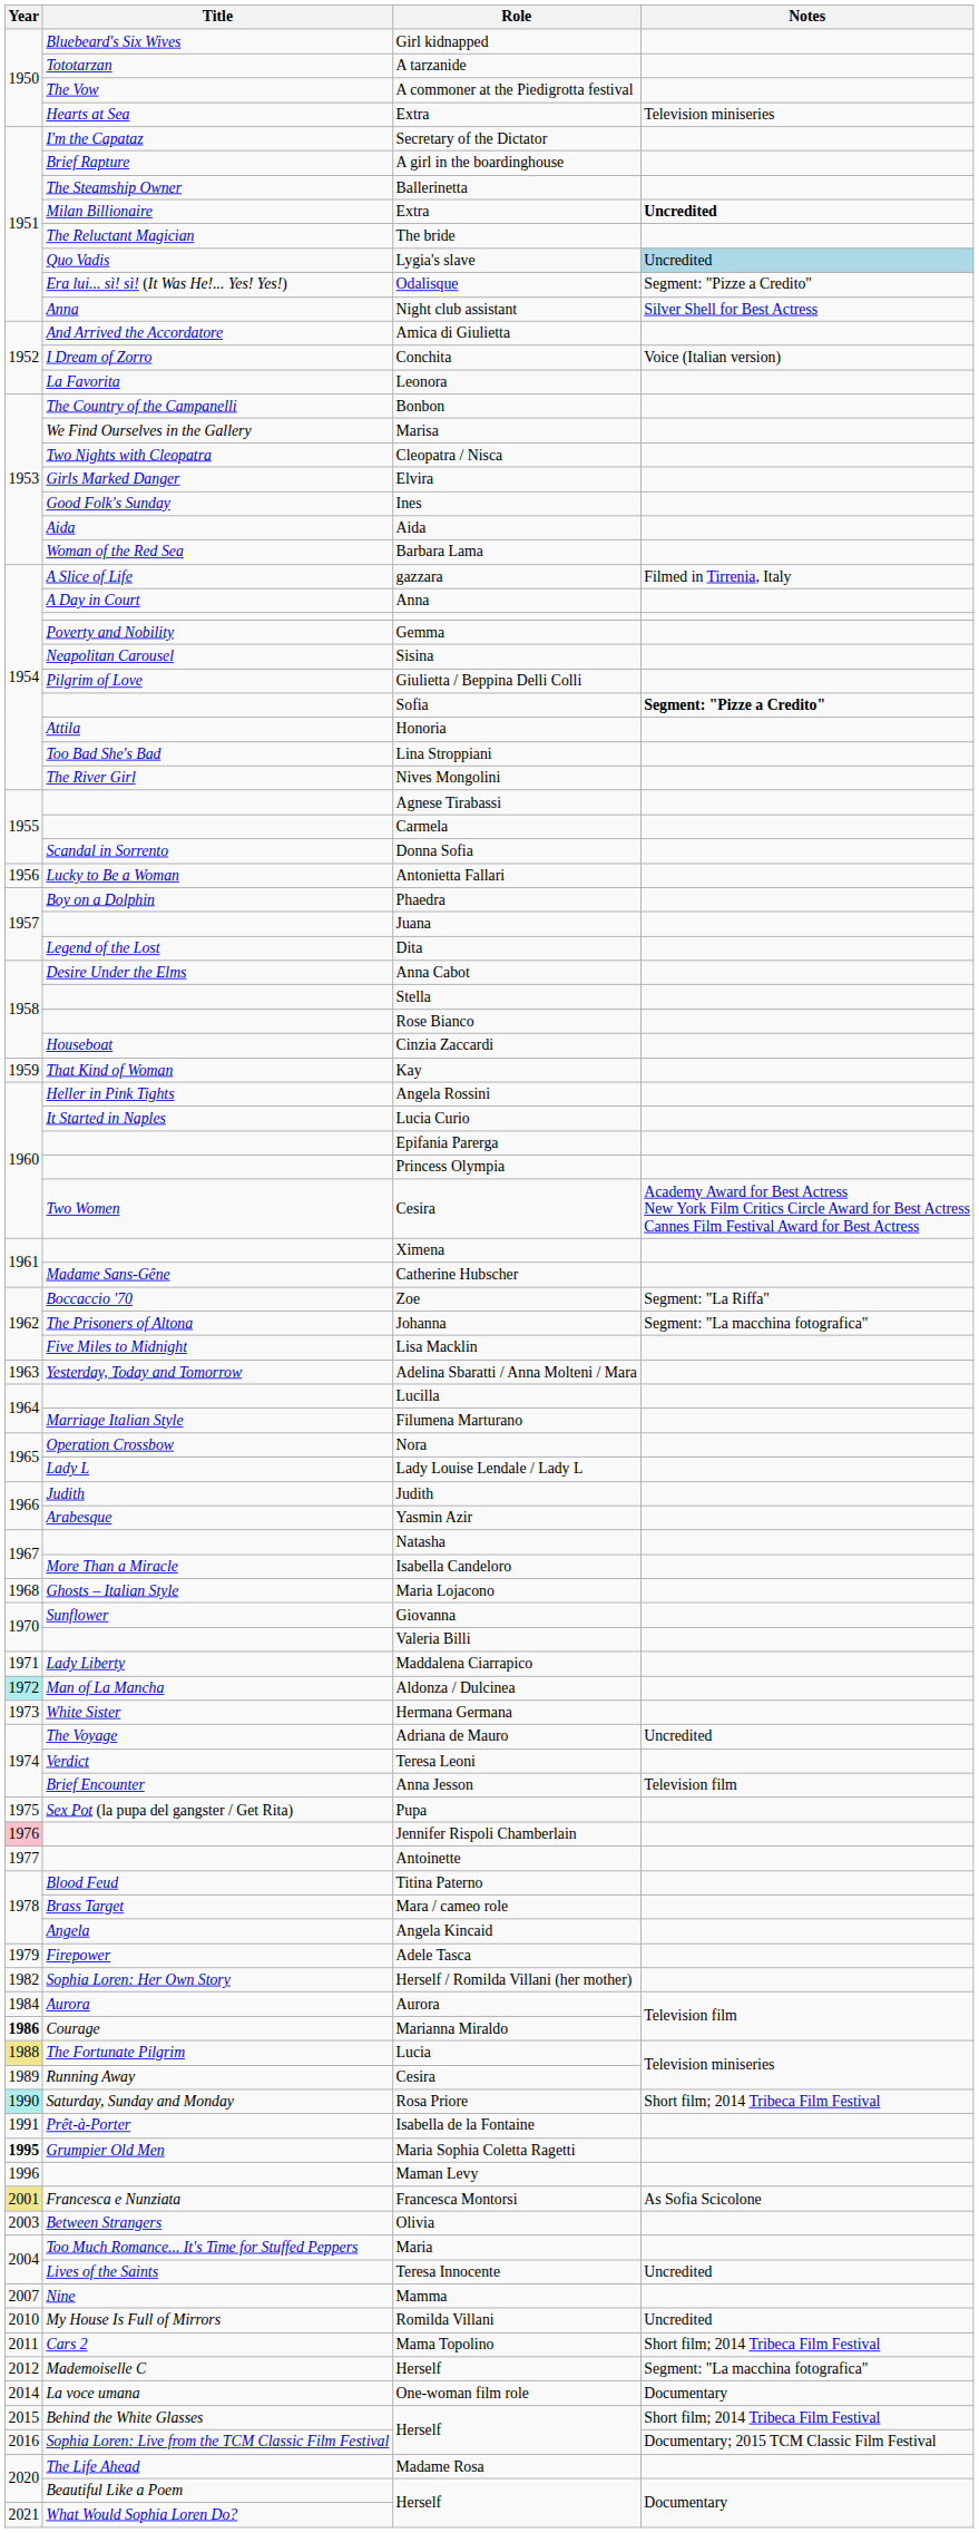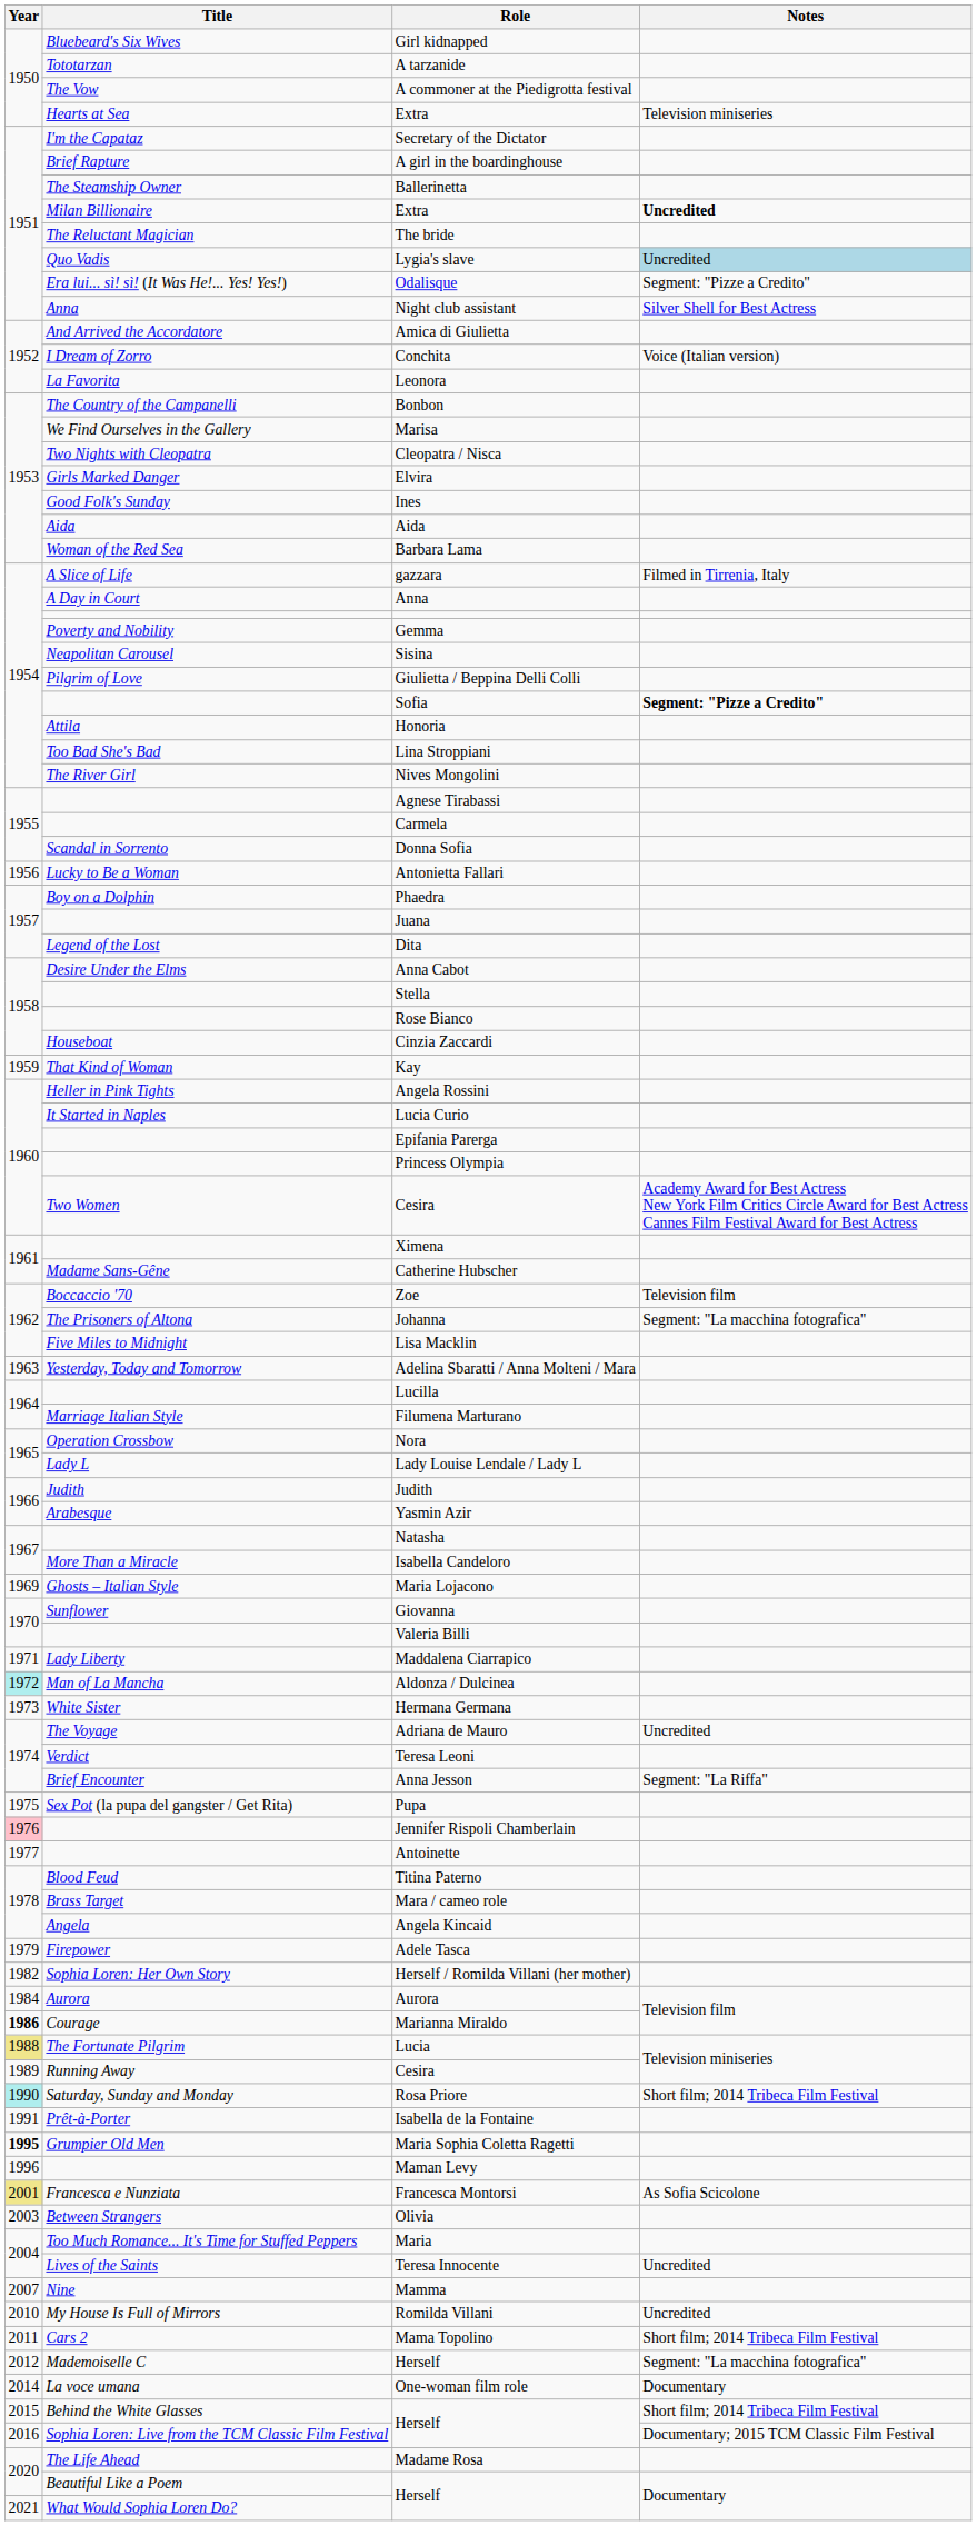Zoe | Notes: Segment: "La Riffa" -> Television film
Maria Lojacono | Year: 1968 -> 1969
Anna Jesson | Notes: Television film -> Segment: "La Riffa"
